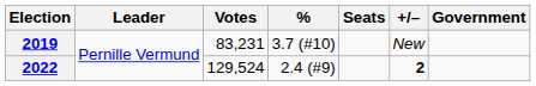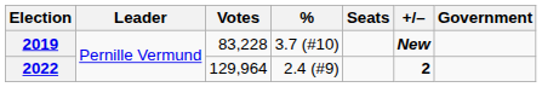2019 | Votes: 83,231 -> 83,228
2019 | +/–: normal -> bold
2022 | Votes: 129,524 -> 129,964
